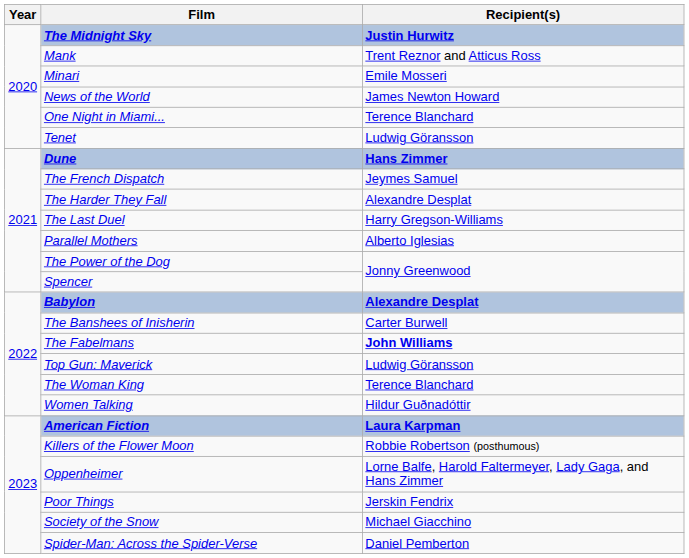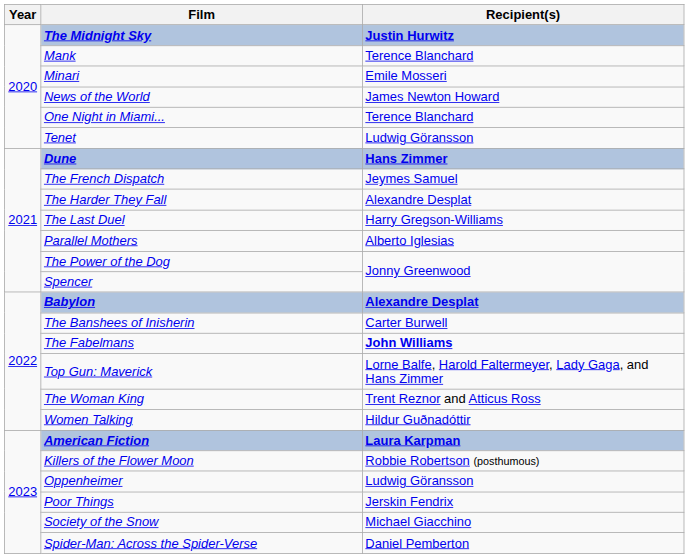Mank | Recipient(s): Trent Reznor and Atticus Ross -> Terence Blanchard
Top Gun: Maverick | Recipient(s): Ludwig Göransson -> Lorne Balfe, Harold Faltermeyer, Lady Gaga, and Hans Zimmer
The Woman King | Recipient(s): Terence Blanchard -> Trent Reznor and Atticus Ross
Oppenheimer | Recipient(s): Lorne Balfe, Harold Faltermeyer, Lady Gaga, and Hans Zimmer -> Ludwig Göransson
